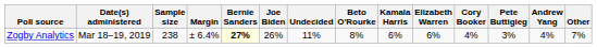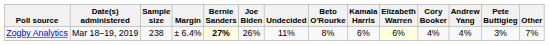columns swapped: Andrew Yang <-> Pete Buttigieg
Zogby Analytics | Elizabeth Warren: no background -> lightyellow background
